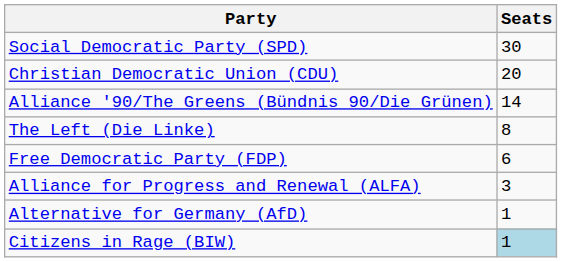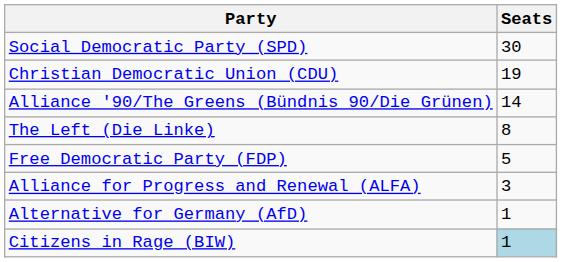Christian Democratic Union (CDU) | Seats: 20 -> 19
Free Democratic Party (FDP) | Seats: 6 -> 5
